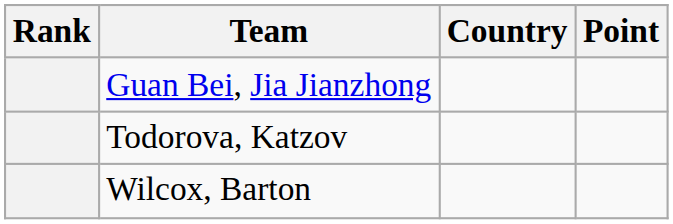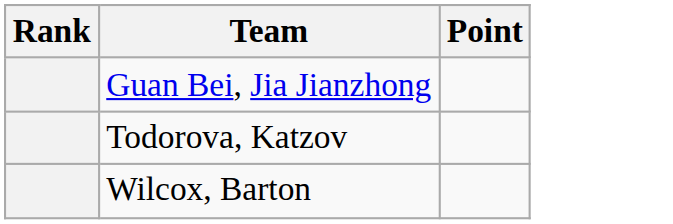- column: Country
